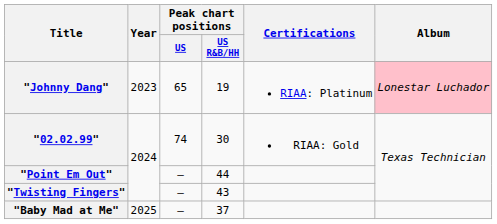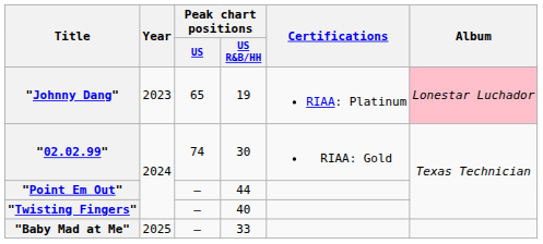"Twisting Fingers" | Peak chart positions / US R&B/HH: 43 -> 40
"Baby Mad at Me" | Peak chart positions / US R&B/HH: 37 -> 33
